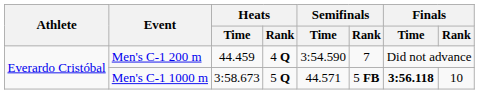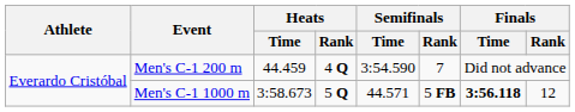Men's C-1 1000 m | Finals / Rank: 10 -> 12
